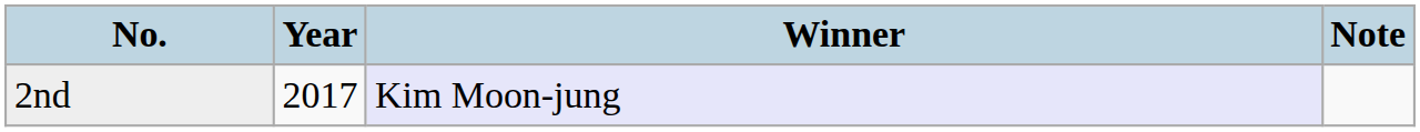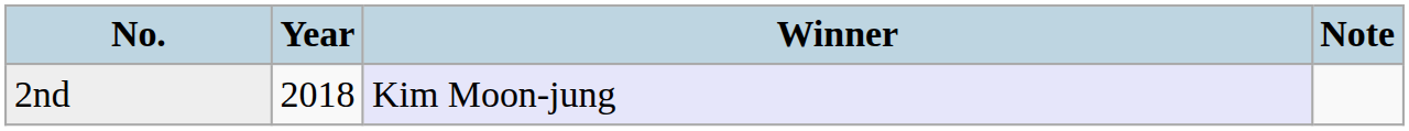2nd | Year: 2017 -> 2018
